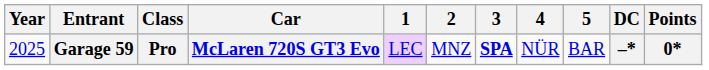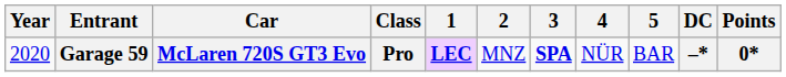columns swapped: Car <-> Class
Garage 59 | Year: 2025 -> 2020
Garage 59 | 1: normal -> bold
